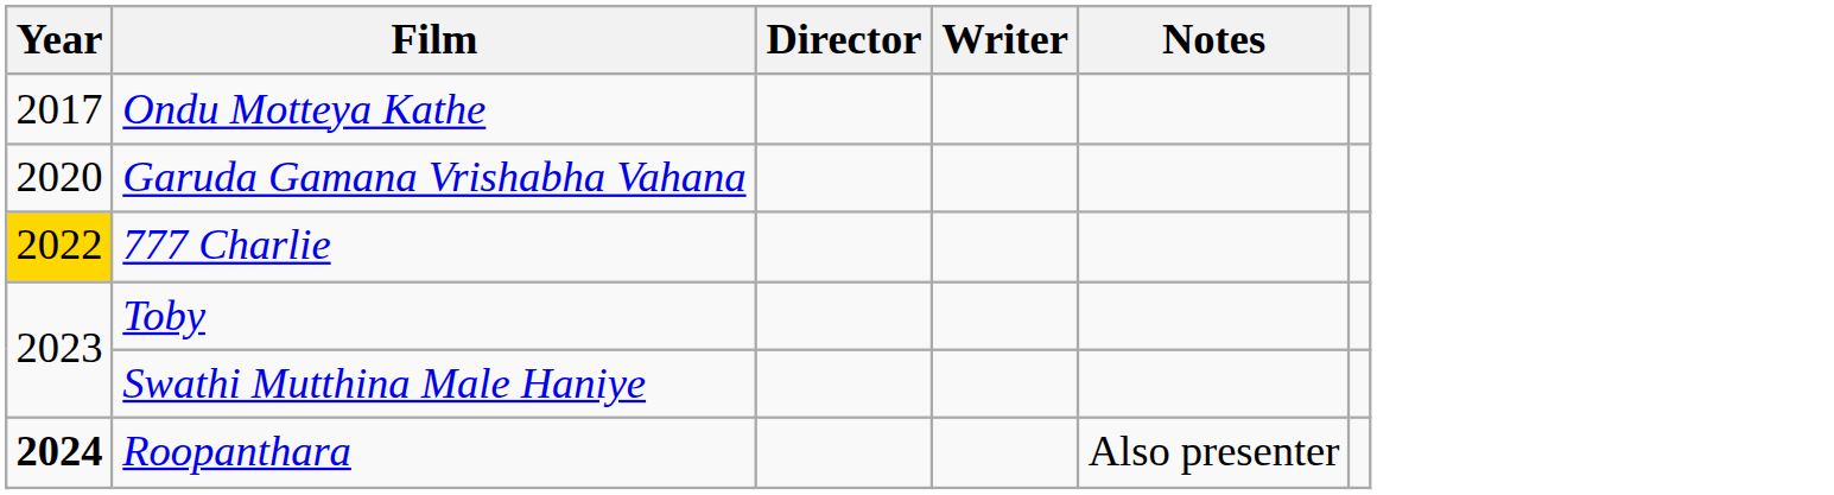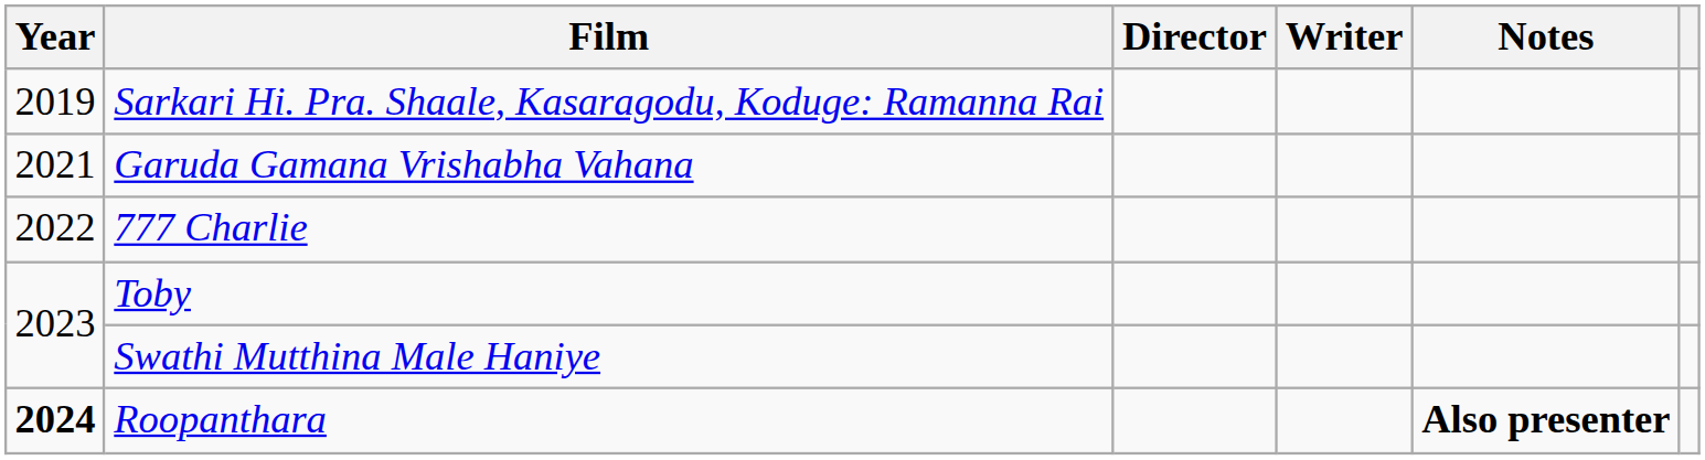- row: 2017 | Ondu Motteya Kathe
+ row: 2019 | Sarkari Hi. Pra. Shaale, Kasaragodu, Koduge: Ramanna Rai
Garuda Gamana Vrishabha Vahana | Year: 2020 -> 2021
777 Charlie | Year: gold background -> no background
Roopanthara | Notes: normal -> bold
